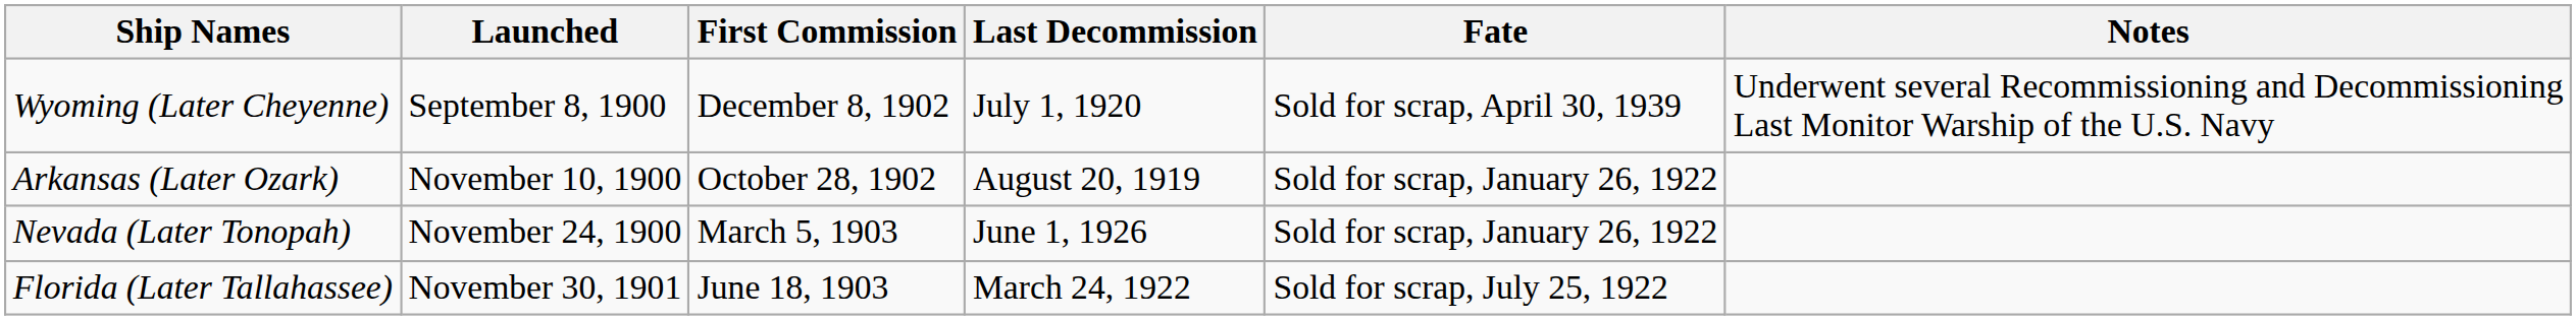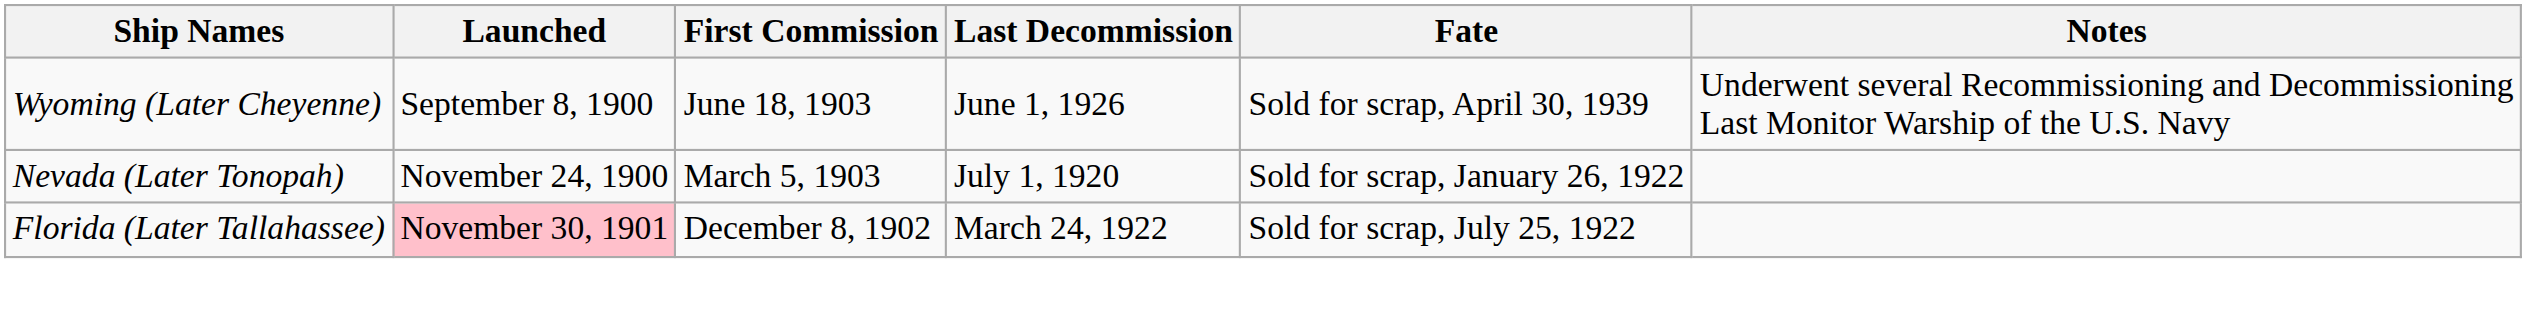Wyoming (Later Cheyenne) | First Commission: December 8, 1902 -> June 18, 1903
Wyoming (Later Cheyenne) | Last Decommission: July 1, 1920 -> June 1, 1926
- row: Arkansas (Later Ozark) | November 10, 1900 | October 28, 1902 | August 20, 1919 | Sold for scrap, January 26, 1922
Nevada (Later Tonopah) | Last Decommission: June 1, 1926 -> July 1, 1920
Florida (Later Tallahassee) | Launched: no background -> pink background
Florida (Later Tallahassee) | First Commission: June 18, 1903 -> December 8, 1902
